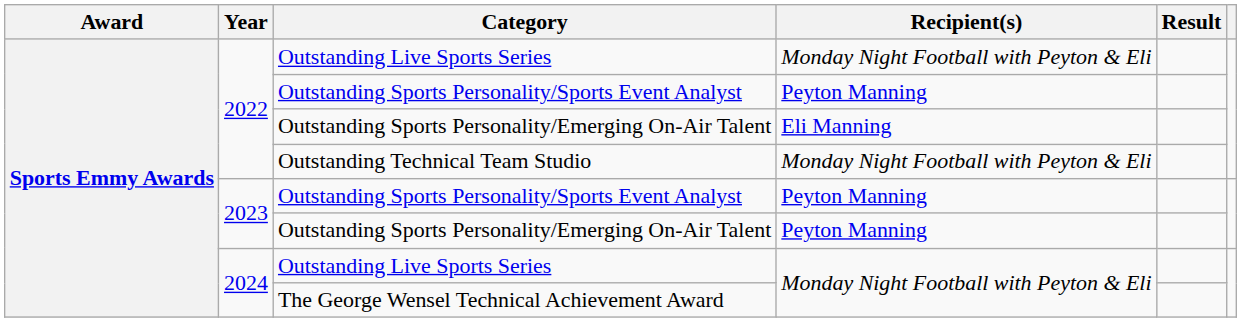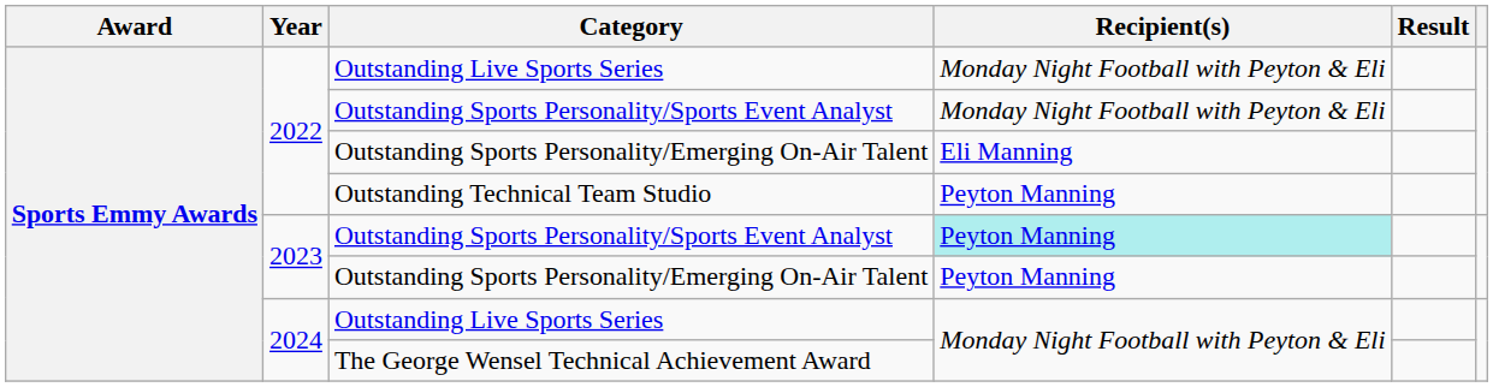2022 / Outstanding Sports Personality/Sports Event Analyst | Recipient(s): Peyton Manning -> Monday Night Football with Peyton & Eli
Outstanding Technical Team Studio | Recipient(s): Monday Night Football with Peyton & Eli -> Peyton Manning
2023 / Outstanding Sports Personality/Sports Event Analyst | Recipient(s): no background -> paleturquoise background
